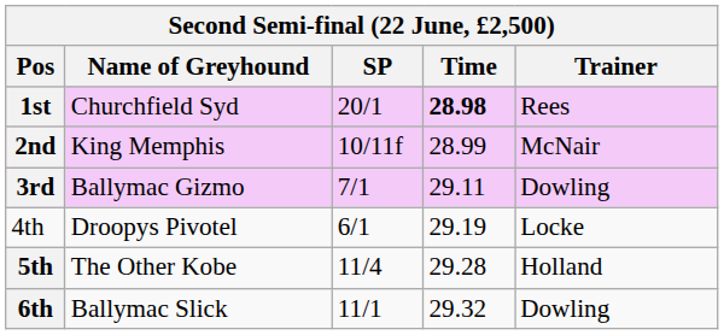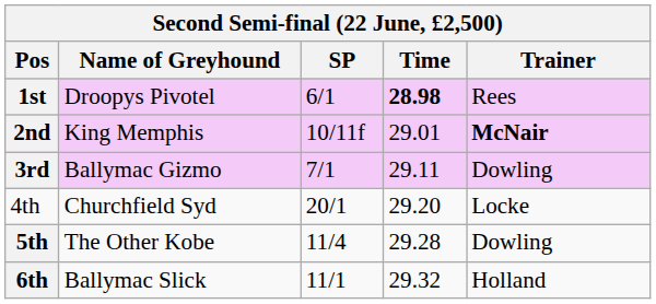1st | Name of Greyhound: Churchfield Syd -> Droopys Pivotel
1st | SP: 20/1 -> 6/1
2nd | Time: 28.99 -> 29.01
2nd | Trainer: normal -> bold
4th | Name of Greyhound: Droopys Pivotel -> Churchfield Syd
4th | SP: 6/1 -> 20/1
4th | Time: 29.19 -> 29.20
5th | Trainer: Holland -> Dowling
6th | Trainer: Dowling -> Holland
